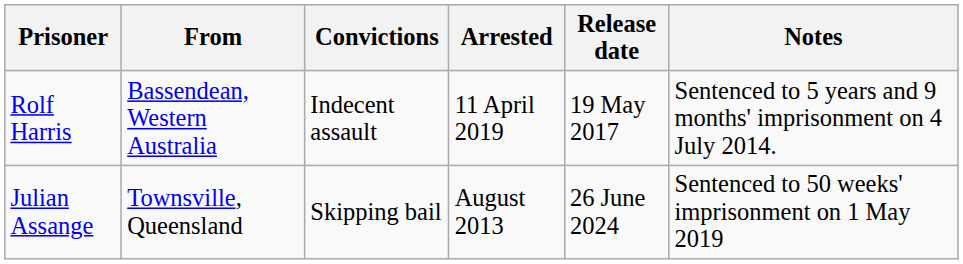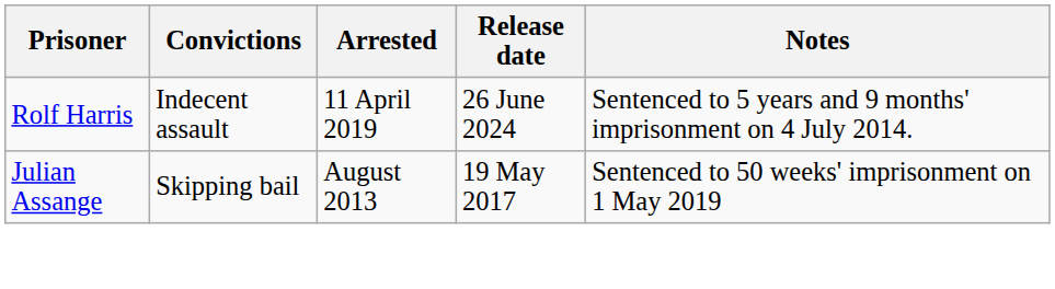- column: From | Bassendean, Western Australia | Townsville, Queensland
Rolf Harris | Release date: 19 May 2017 -> 26 June 2024
Julian Assange | Release date: 26 June 2024 -> 19 May 2017
